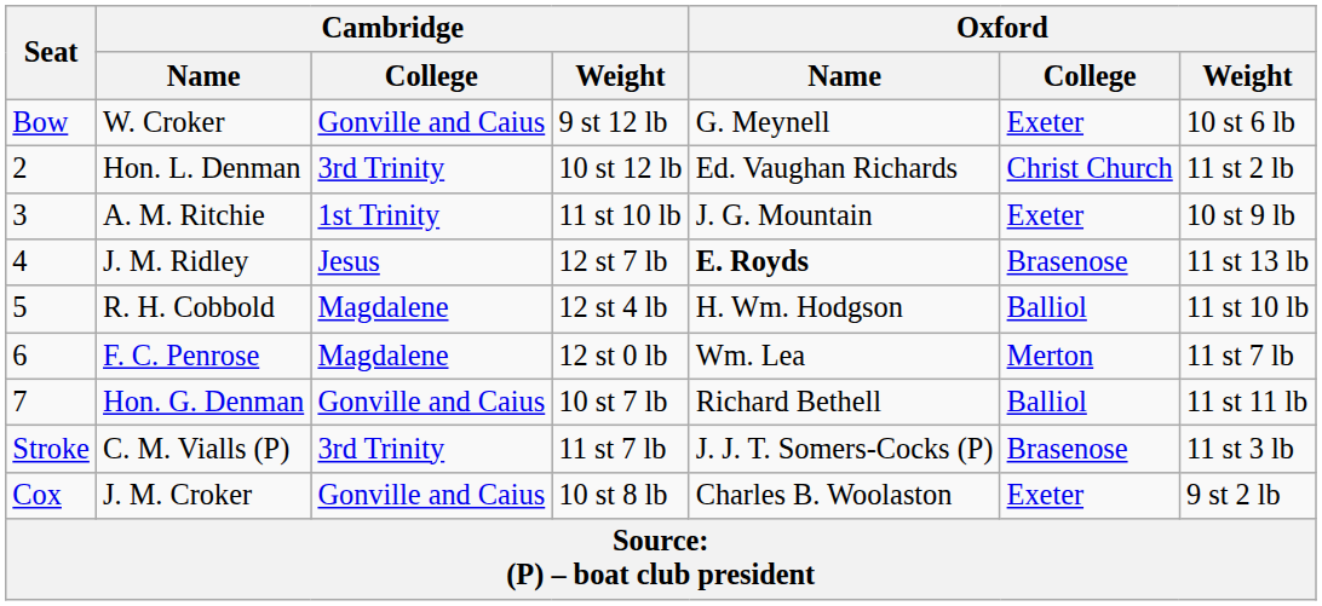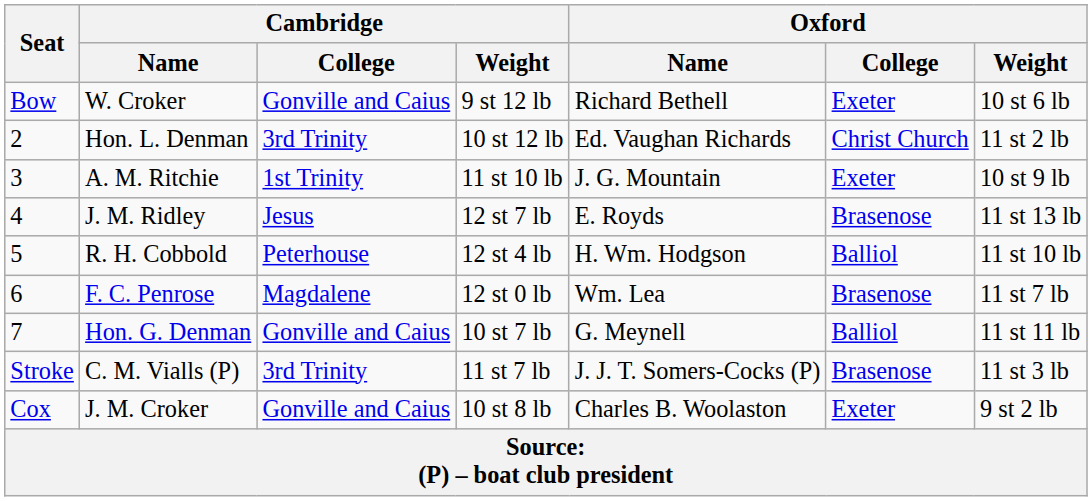W. Croker | Oxford / Name: G. Meynell -> Richard Bethell
J. M. Ridley | Oxford / Name: bold -> normal
R. H. Cobbold | Cambridge / College: Magdalene -> Peterhouse
F. C. Penrose | Oxford / College: Merton -> Brasenose
Hon. G. Denman | Oxford / Name: Richard Bethell -> G. Meynell
